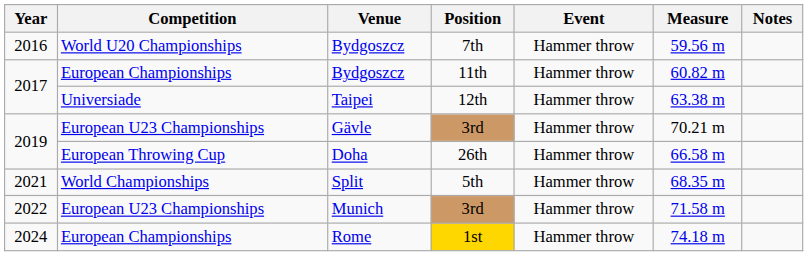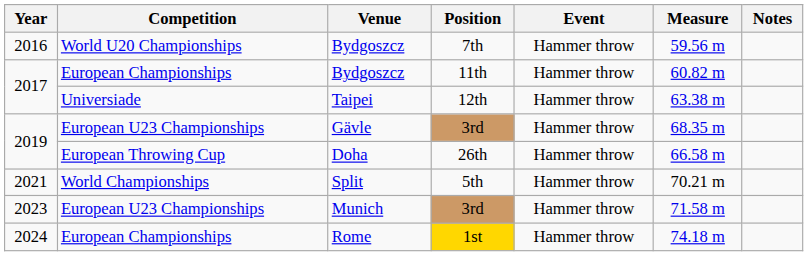Gävle | Measure: 70.21 m -> 68.35 m
Split | Measure: 68.35 m -> 70.21 m
Munich | Year: 2022 -> 2023
